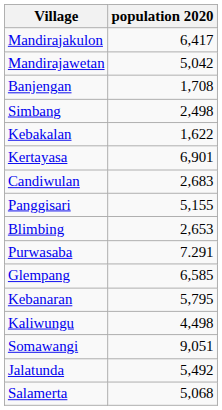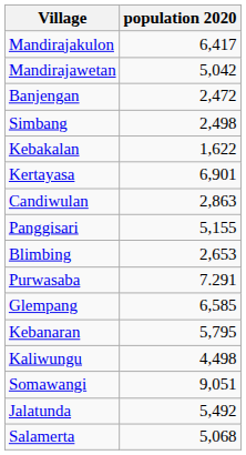Banjengan | population 2020: 1,708 -> 2,472
Candiwulan | population 2020: 2,683 -> 2,863
